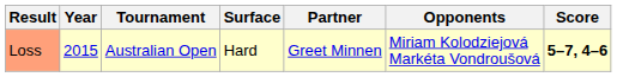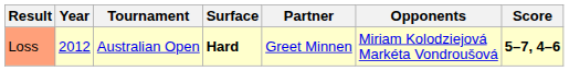Loss | Year: 2015 -> 2012
Loss | Surface: normal -> bold
